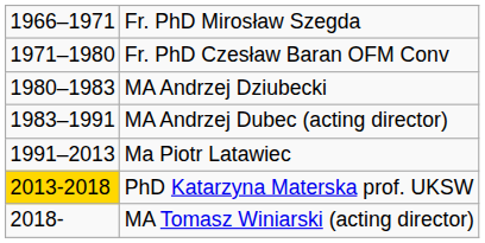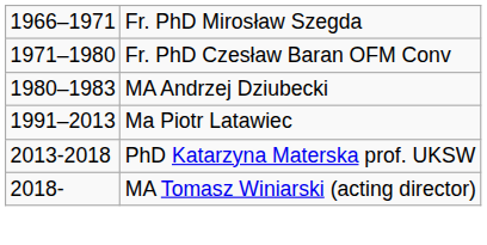- row: 1983–1991 | MA Andrzej Dubec (acting director)
PhD Katarzyna Materska prof. UKSW | column 1: gold background -> no background
